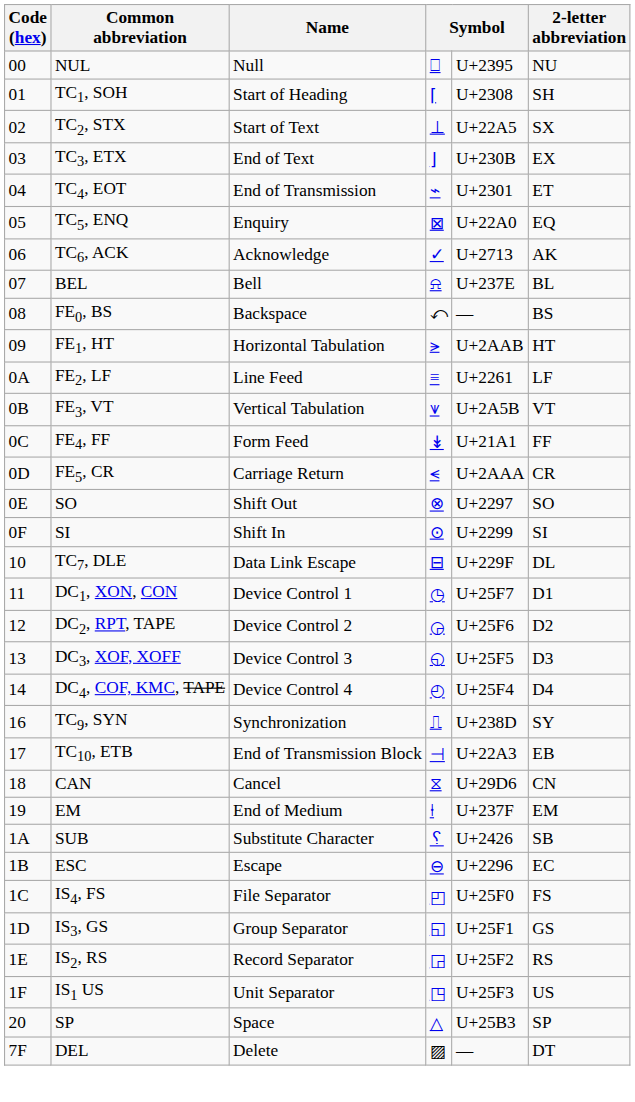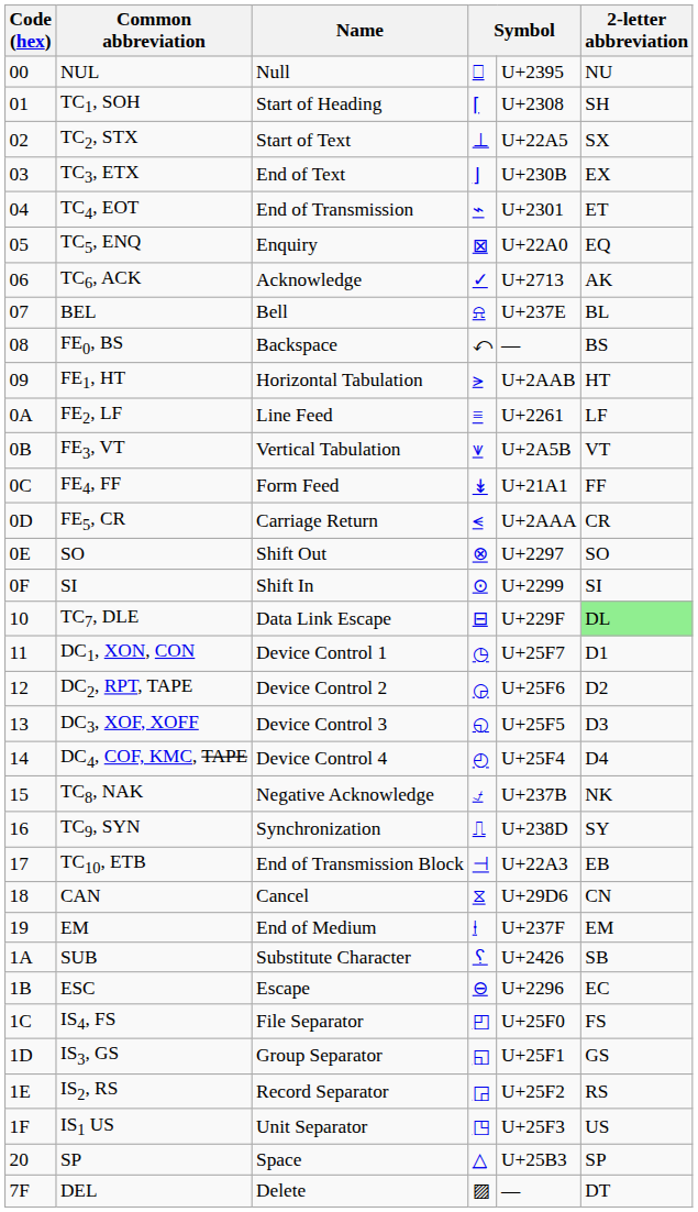TC7, DLE | 2-letter abbreviation: no background -> lightgreen background
+ row: 15 | TC8, NAK | Negative Acknowledge | ⍻ | U+237B | NK
